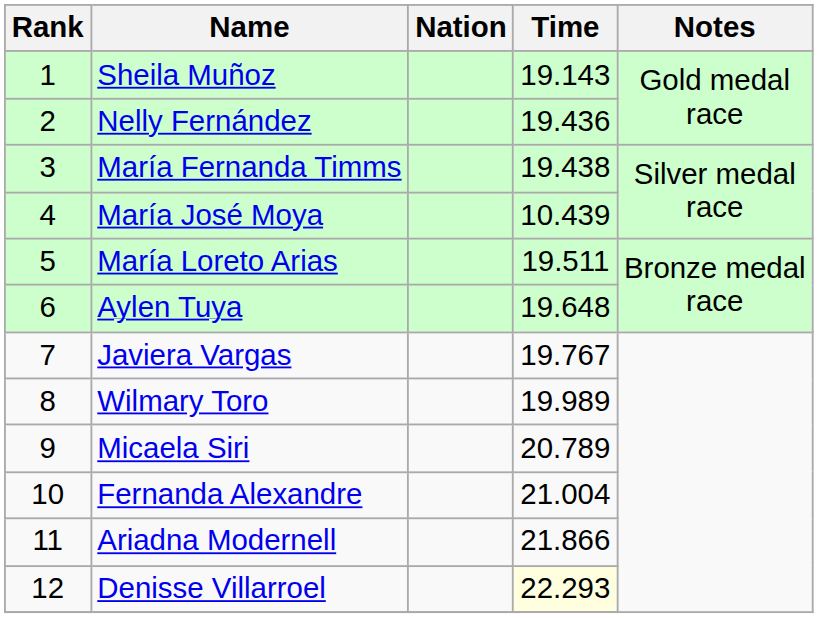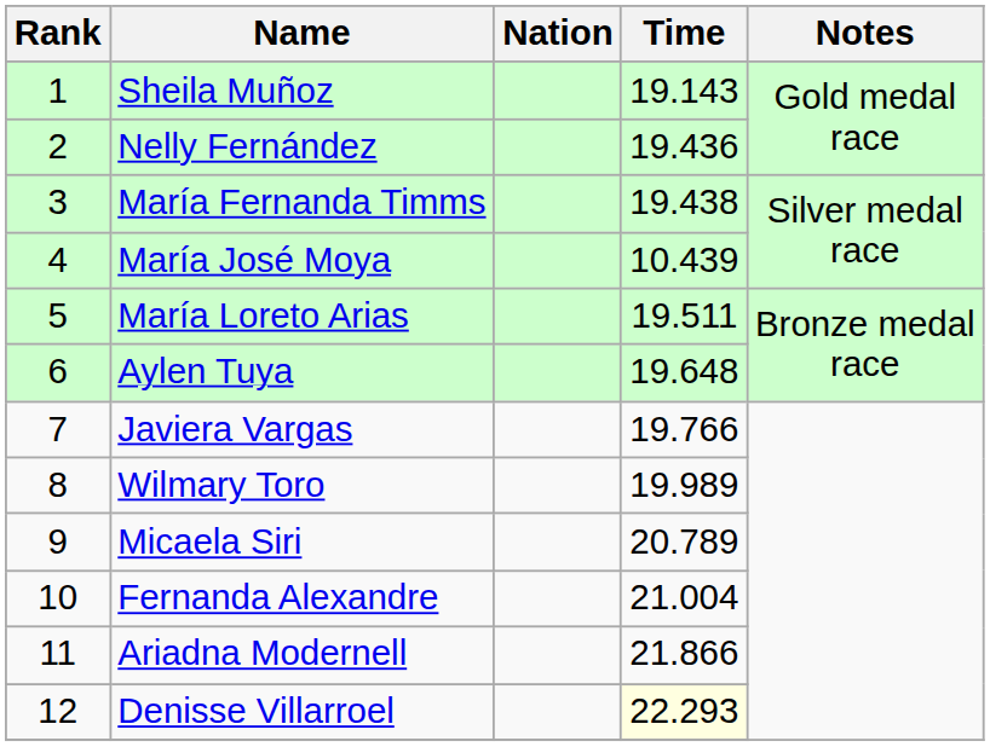Javiera Vargas | Time: 19.767 -> 19.766
